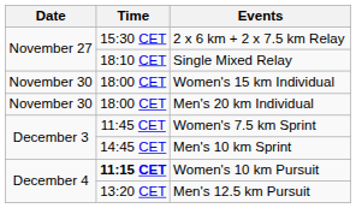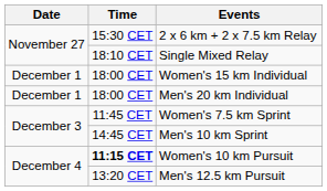Women's 15 km Individual | Date: November 30 -> December 1
Men's 20 km Individual | Date: November 30 -> December 1
